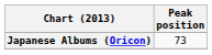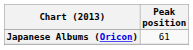Japanese Albums (Oricon) | Peak position: 73 -> 61
